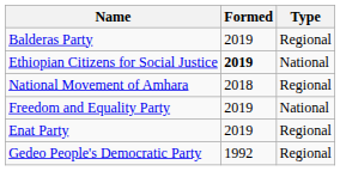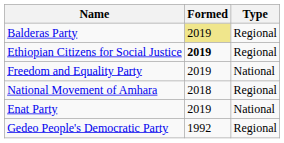Balderas Party | Formed: no background -> khaki background
Ethiopian Citizens for Social Justice | Type: National -> Regional
rows swapped: National Movement of Amhara <-> Freedom and Equality Party
Enat Party | Type: Regional -> National
